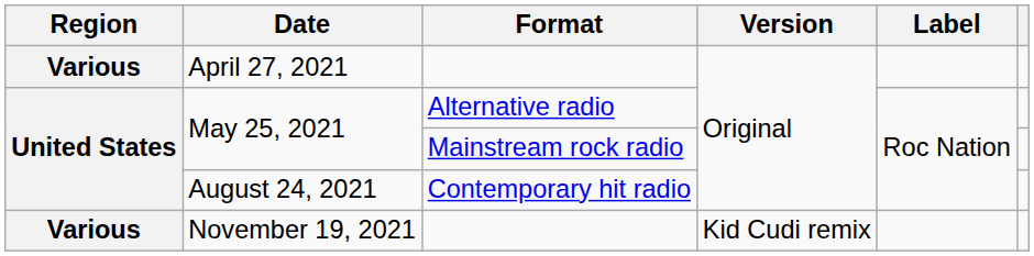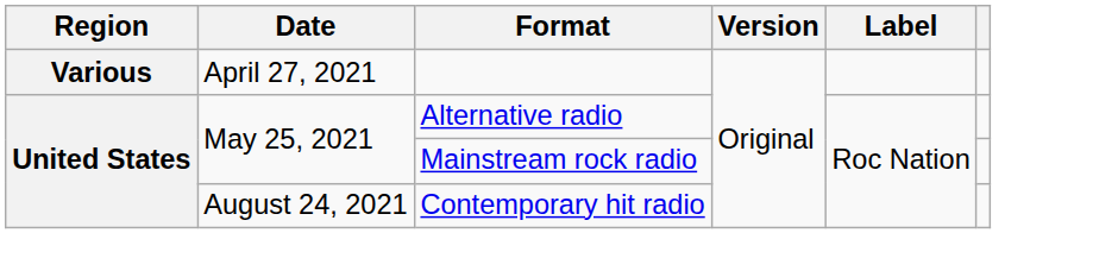- row: Various | November 19, 2021 | Kid Cudi remix
